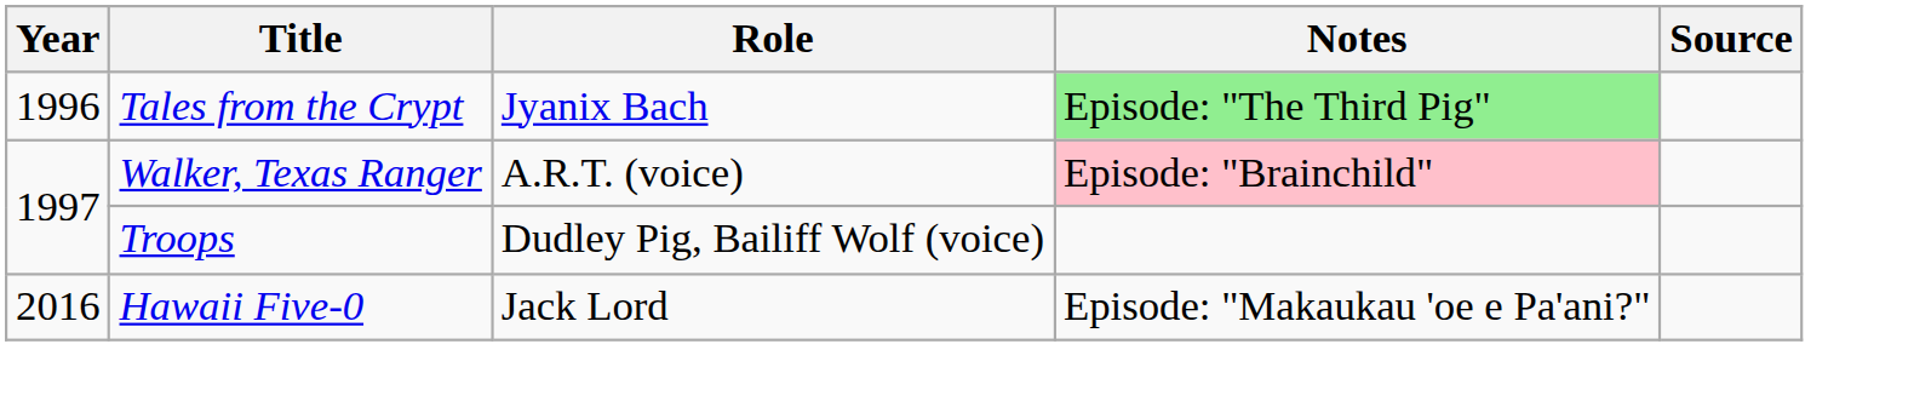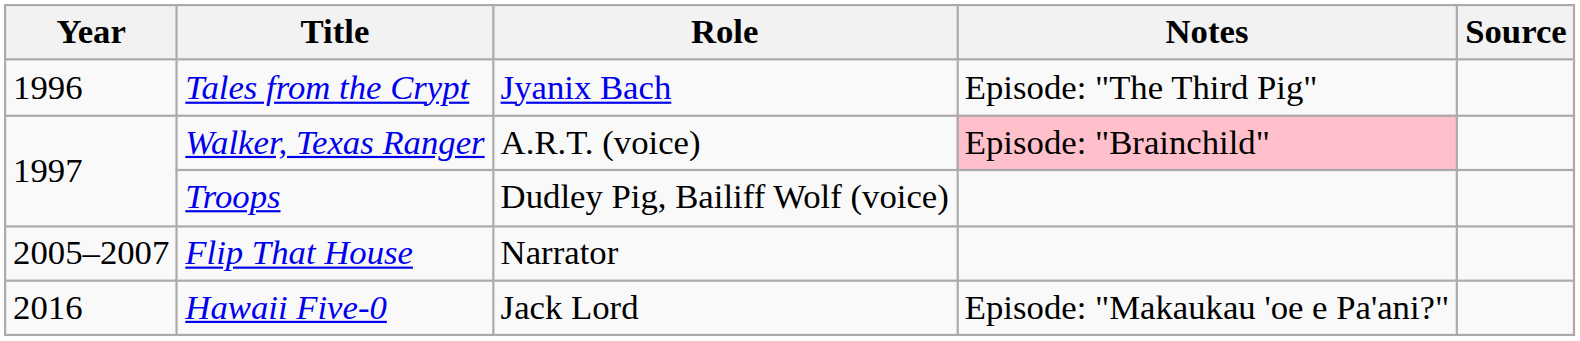Tales from the Crypt | Notes: lightgreen background -> no background
+ row: 2005–2007 | Flip That House | Narrator
